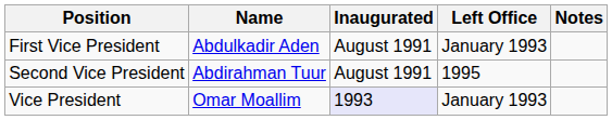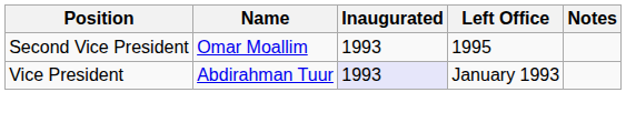- row: First Vice President | Abdulkadir Aden | August 1991 | January 1993
Second Vice President | Name: Abdirahman Tuur -> Omar Moallim
Second Vice President | Inaugurated: August 1991 -> 1993
Vice President | Name: Omar Moallim -> Abdirahman Tuur
